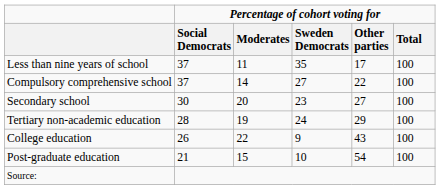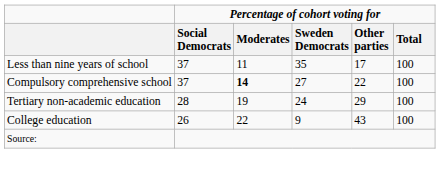Compulsory comprehensive school | Percentage of cohort voting for / Moderates: normal -> bold
- row: Secondary school | 30 | 20 | 23 | 27 | 100
- row: Post-graduate education | 21 | 15 | 10 | 54 | 100
